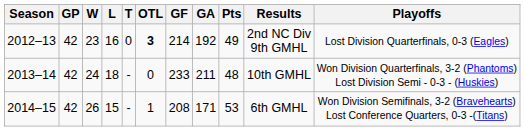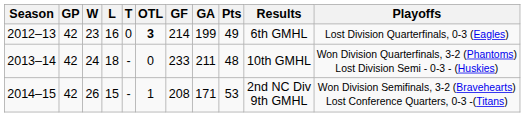2012–13 | GA: 192 -> 199
2012–13 | Results: 2nd NC Div 9th GMHL -> 6th GMHL
2014–15 | Results: 6th GMHL -> 2nd NC Div 9th GMHL
